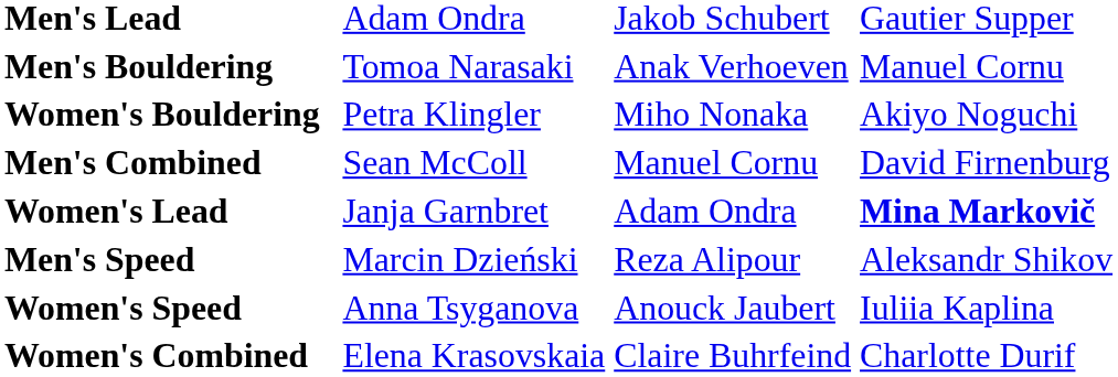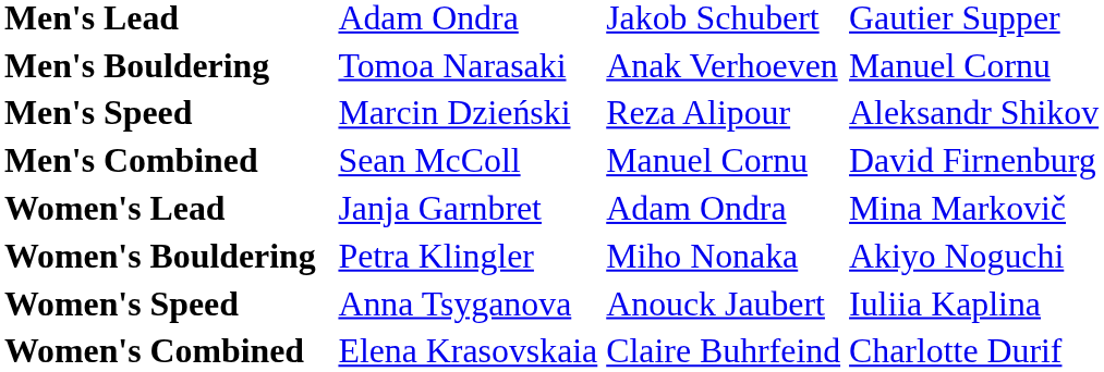rows swapped: Men's Speed <-> Women's Bouldering
Women's Lead | column 4: bold -> normal
